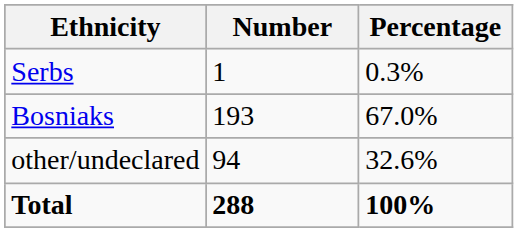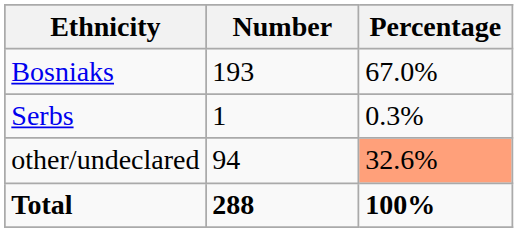rows swapped: Bosniaks <-> Serbs
other/undeclared | Percentage: no background -> lightsalmon background
